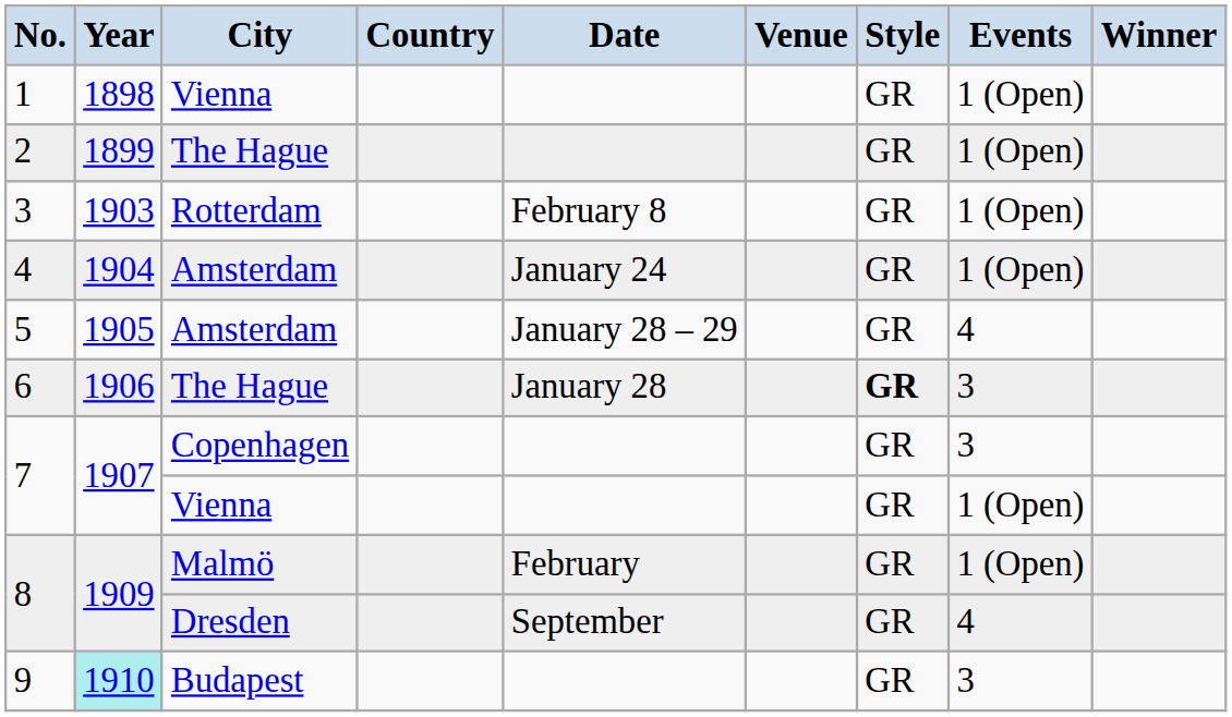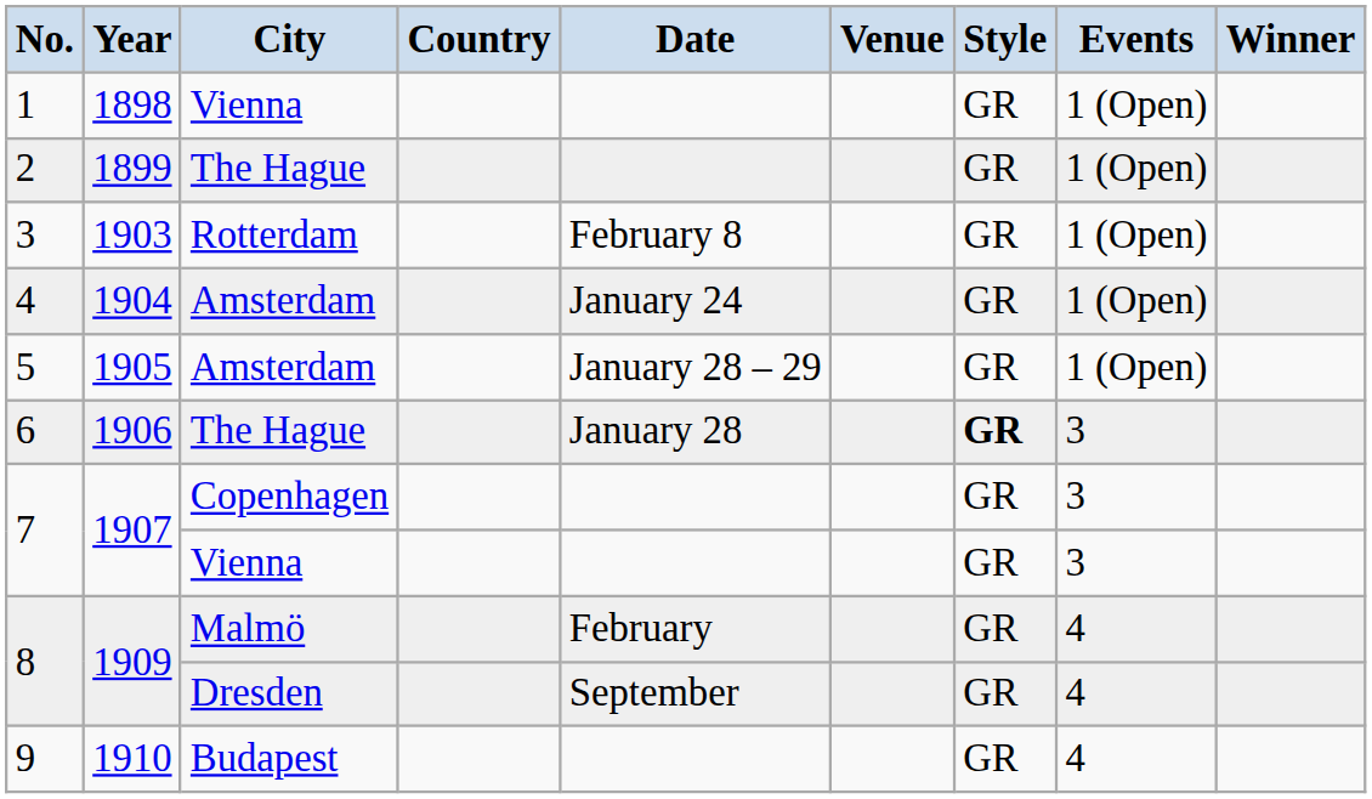5 | Events: 4 -> 1 (Open)
7 / Vienna | Events: 1 (Open) -> 3
8 / Malmö | Events: 1 (Open) -> 4
9 | Year: paleturquoise background -> no background
9 | Events: 3 -> 4
